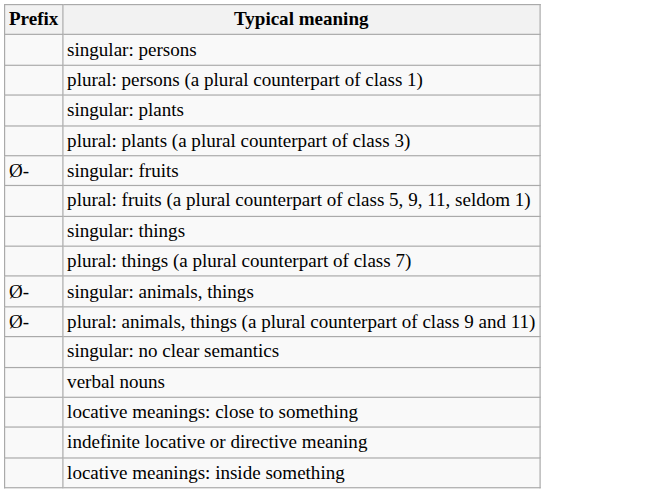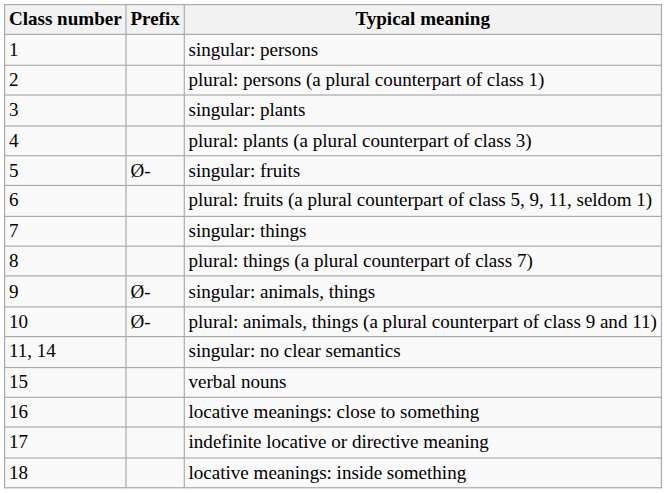+ column: Class number | 1 | 2 | 3 | 4 | 5 | 6 | 7 | 8 | 9 | 10 | 11, 14 | 15 | 16 | 17 | 18
